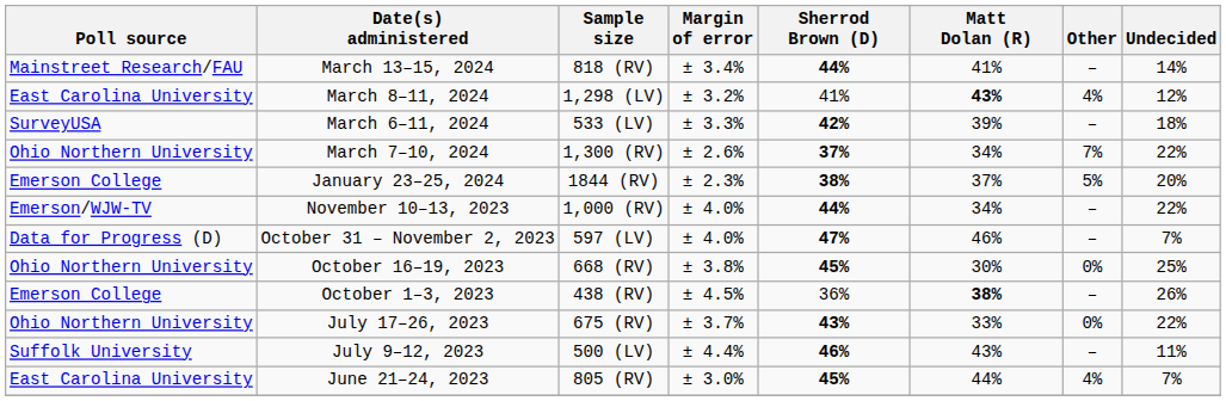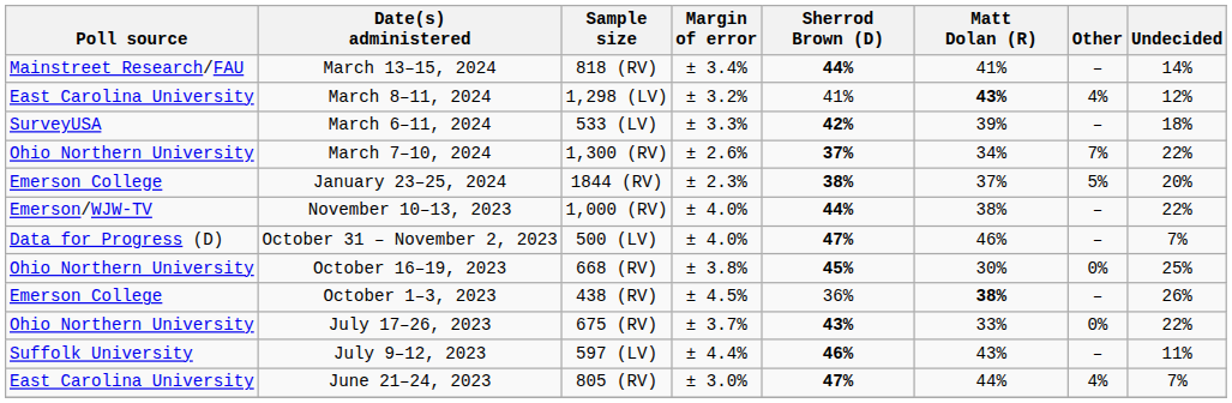November 10–13, 2023 | Matt Dolan (R): 34% -> 38%
October 31 – November 2, 2023 | Sample size: 597 (LV) -> 500 (LV)
July 9–12, 2023 | Sample size: 500 (LV) -> 597 (LV)
June 21–24, 2023 | Sherrod Brown (D): 45% -> 47%
